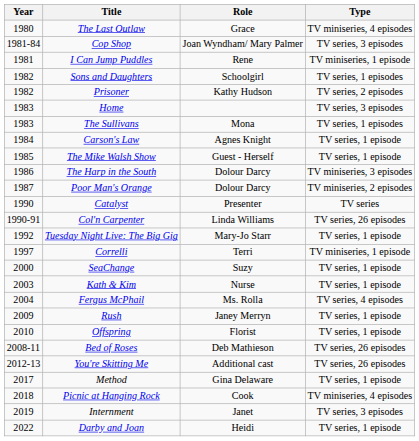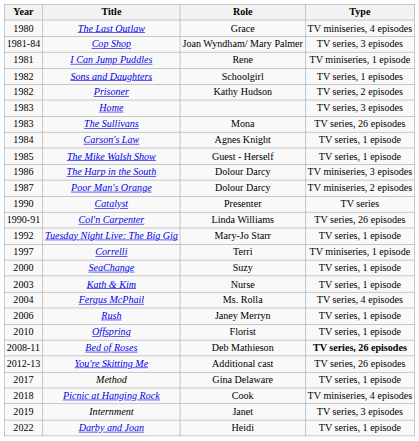The Sullivans | Type: TV series, 1 episodes -> TV series, 26 episodes
Rush | Year: 2009 -> 2006
Bed of Roses | Type: normal -> bold
